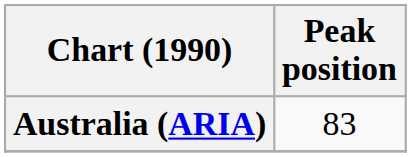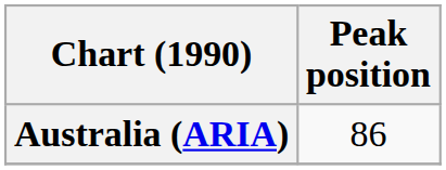Australia (ARIA) | Peak position: 83 -> 86
